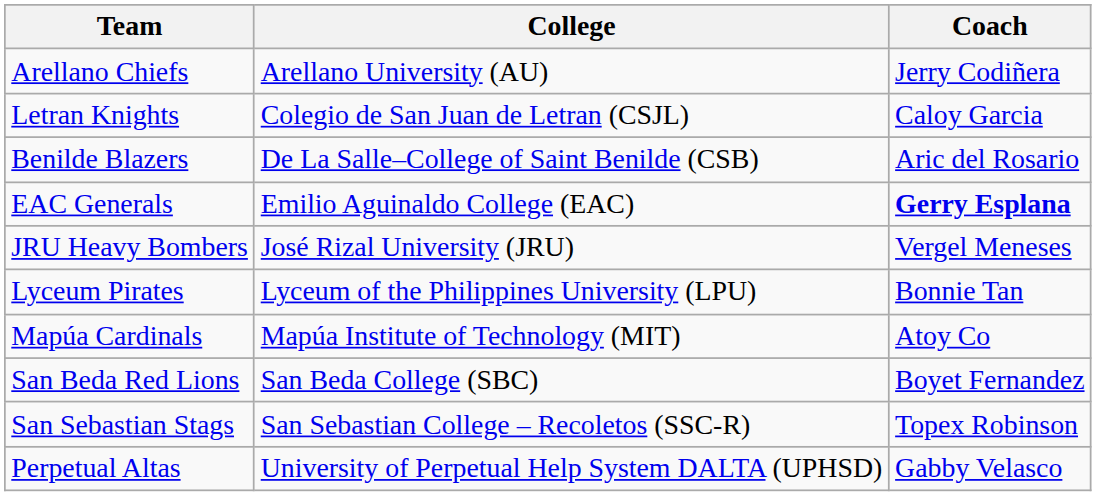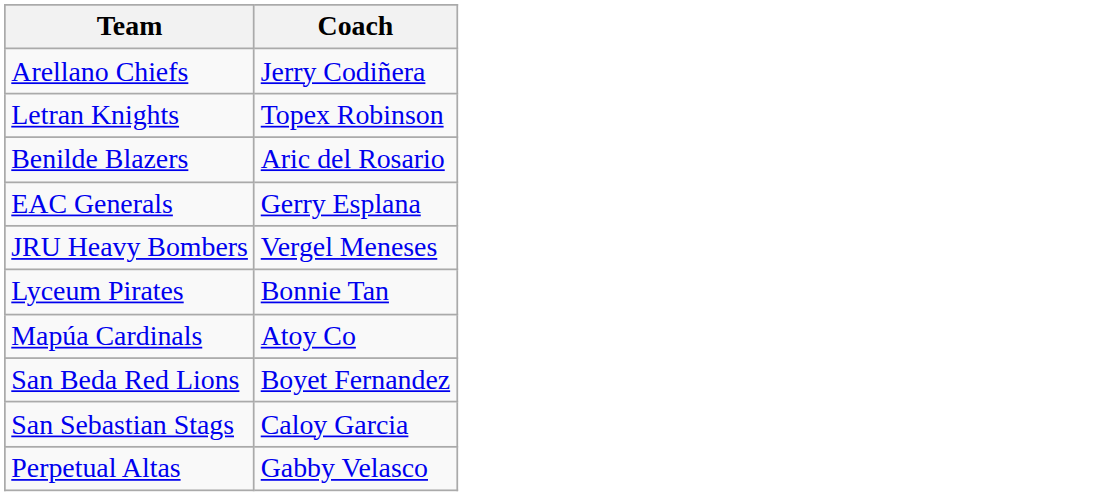- column: College | Arellano University (AU) | Colegio de San Juan de Letran (CSJL) | De La Salle–College of Saint Benilde (CSB) | Emilio Aguinaldo College (EAC) | José Rizal University (JRU) | Lyceum of the Philippines University (LPU) | Mapúa Institute of Technology (MIT) | San Beda College (SBC) | San Sebastian College – Recoletos (SSC-R) | University of Perpetual Help System DALTA (UPHSD)
Letran Knights | Coach: Caloy Garcia -> Topex Robinson
EAC Generals | Coach: bold -> normal
San Sebastian Stags | Coach: Topex Robinson -> Caloy Garcia
